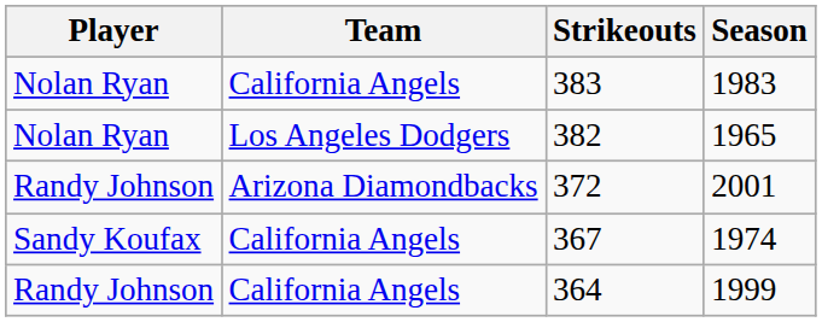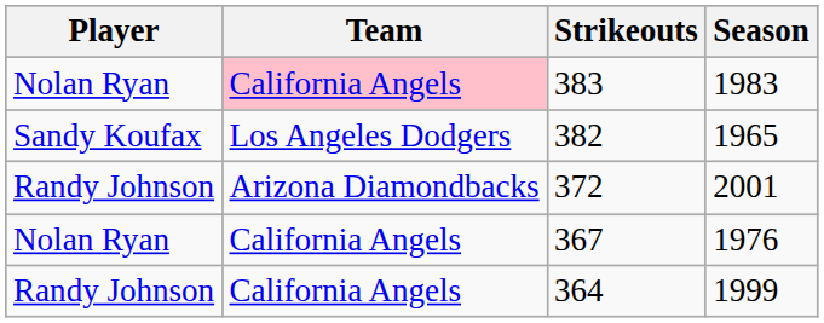383 | Team: no background -> pink background
382 | Player: Nolan Ryan -> Sandy Koufax
367 | Player: Sandy Koufax -> Nolan Ryan
367 | Season: 1974 -> 1976
